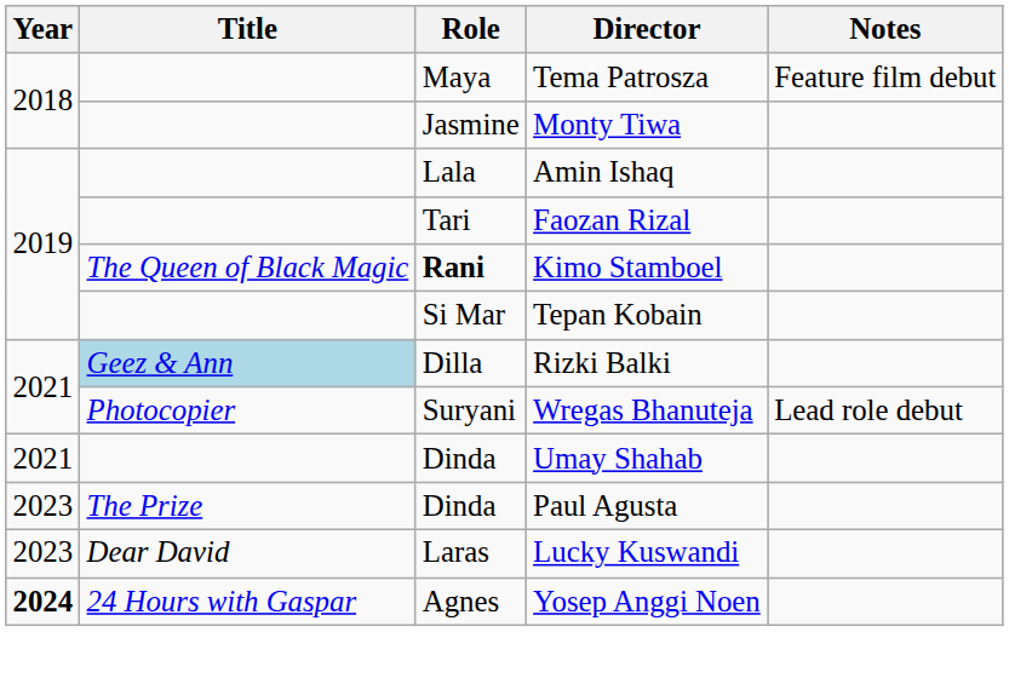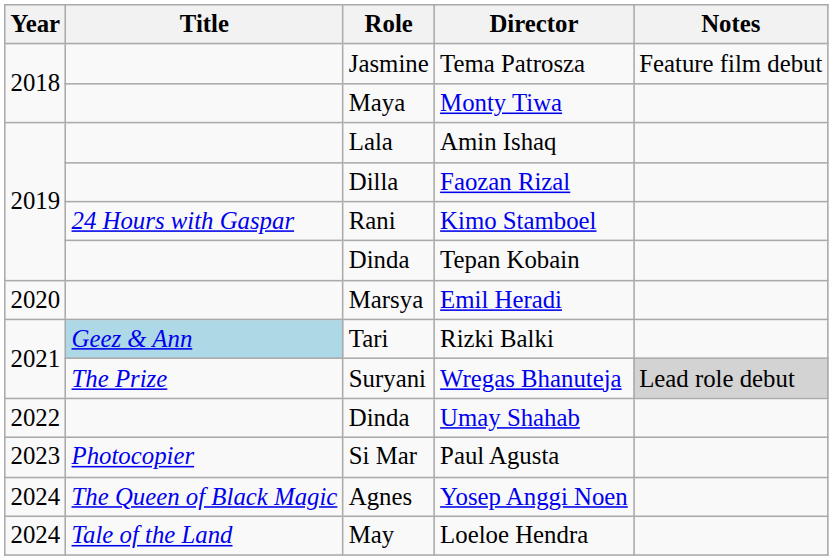Tema Patrosza | Role: Maya -> Jasmine
Monty Tiwa | Role: Jasmine -> Maya
Faozan Rizal | Role: Tari -> Dilla
Kimo Stamboel | Title: The Queen of Black Magic -> 24 Hours with Gaspar
Kimo Stamboel | Role: bold -> normal
Tepan Kobain | Role: Si Mar -> Dinda
+ row: 2020 | Marsya | Emil Heradi
Rizki Balki | Role: Dilla -> Tari
Wregas Bhanuteja | Title: Photocopier -> The Prize
Wregas Bhanuteja | Notes: no background -> lightgrey background
Umay Shahab | Year: 2021 -> 2022
Paul Agusta | Title: The Prize -> Photocopier
Paul Agusta | Role: Dinda -> Si Mar
- row: 2023 | Dear David | Laras | Lucky Kuswandi
Yosep Anggi Noen | Year: bold -> normal
Yosep Anggi Noen | Title: 24 Hours with Gaspar -> The Queen of Black Magic
+ row: 2024 | Tale of the Land | May | Loeloe Hendra
